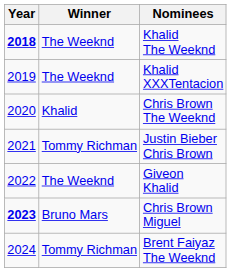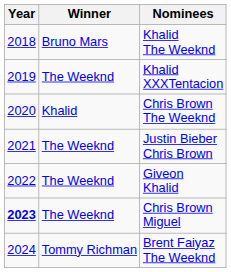Khalid The Weeknd | Year: bold -> normal
Khalid The Weeknd | Winner: The Weeknd -> Bruno Mars
Justin Bieber Chris Brown | Winner: Tommy Richman -> The Weeknd
Chris Brown Miguel | Winner: Bruno Mars -> The Weeknd
